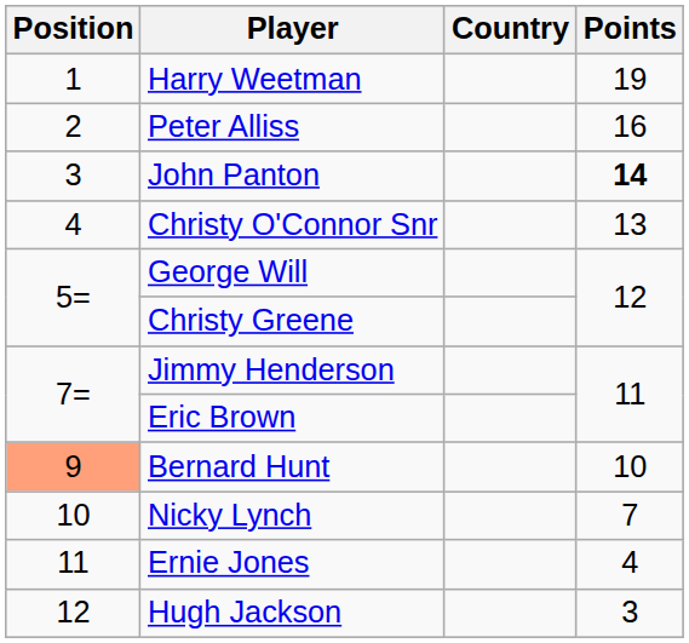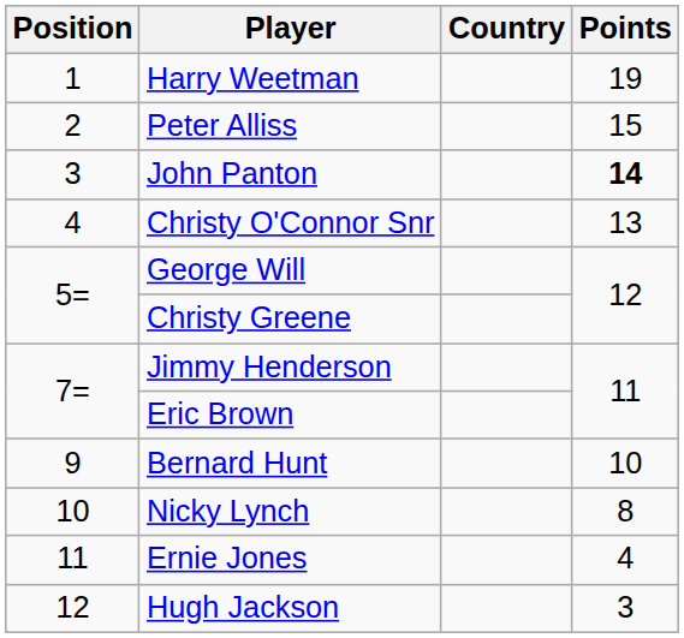Peter Alliss | Points: 16 -> 15
Bernard Hunt | Position: lightsalmon background -> no background
Nicky Lynch | Points: 7 -> 8
